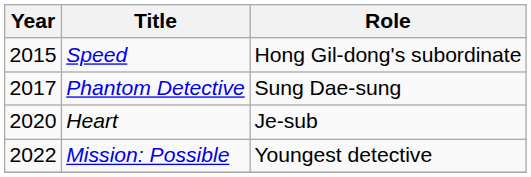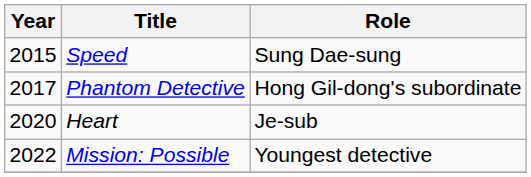Speed | Role: Hong Gil-dong's subordinate -> Sung Dae-sung
Phantom Detective | Role: Sung Dae-sung -> Hong Gil-dong's subordinate
